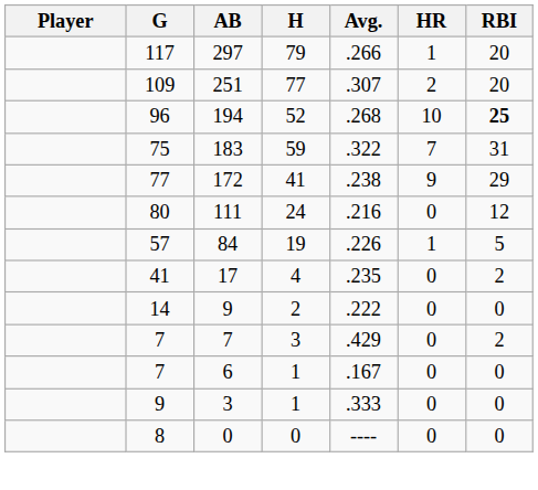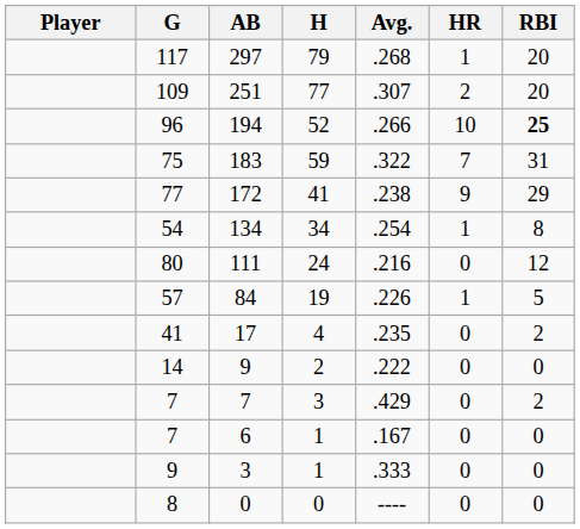297 | Avg.: .266 -> .268
194 | Avg.: .268 -> .266
+ row: 54 | 134 | 34 | .254 | 1 | 8
